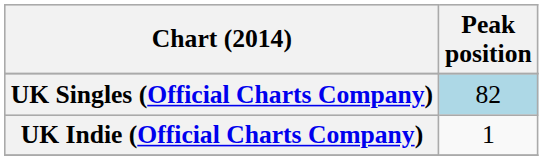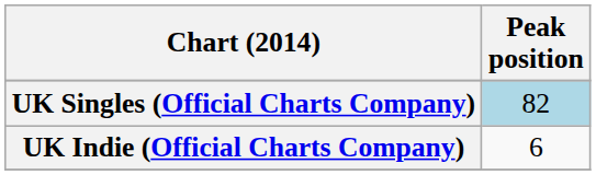UK Indie (Official Charts Company) | Peak position: 1 -> 6
